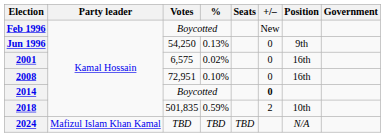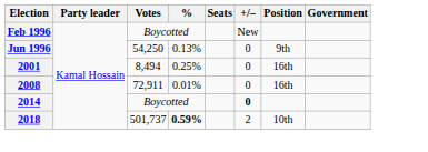2001 | Votes: 6,575 -> 8,494
2001 | %: 0.02% -> 0.25%
2008 | Votes: 72,951 -> 72,911
2008 | %: 0.10% -> 0.01%
2018 | Votes: 501,835 -> 501,737
2018 | %: normal -> bold
- row: 2024 | Mafizul Islam Khan Kamal | TBD | TBD | TBD | N/A
